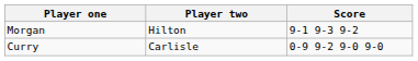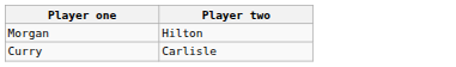- column: Score | 9-1 9-3 9-2 | 0-9 9-2 9-0 9-0
